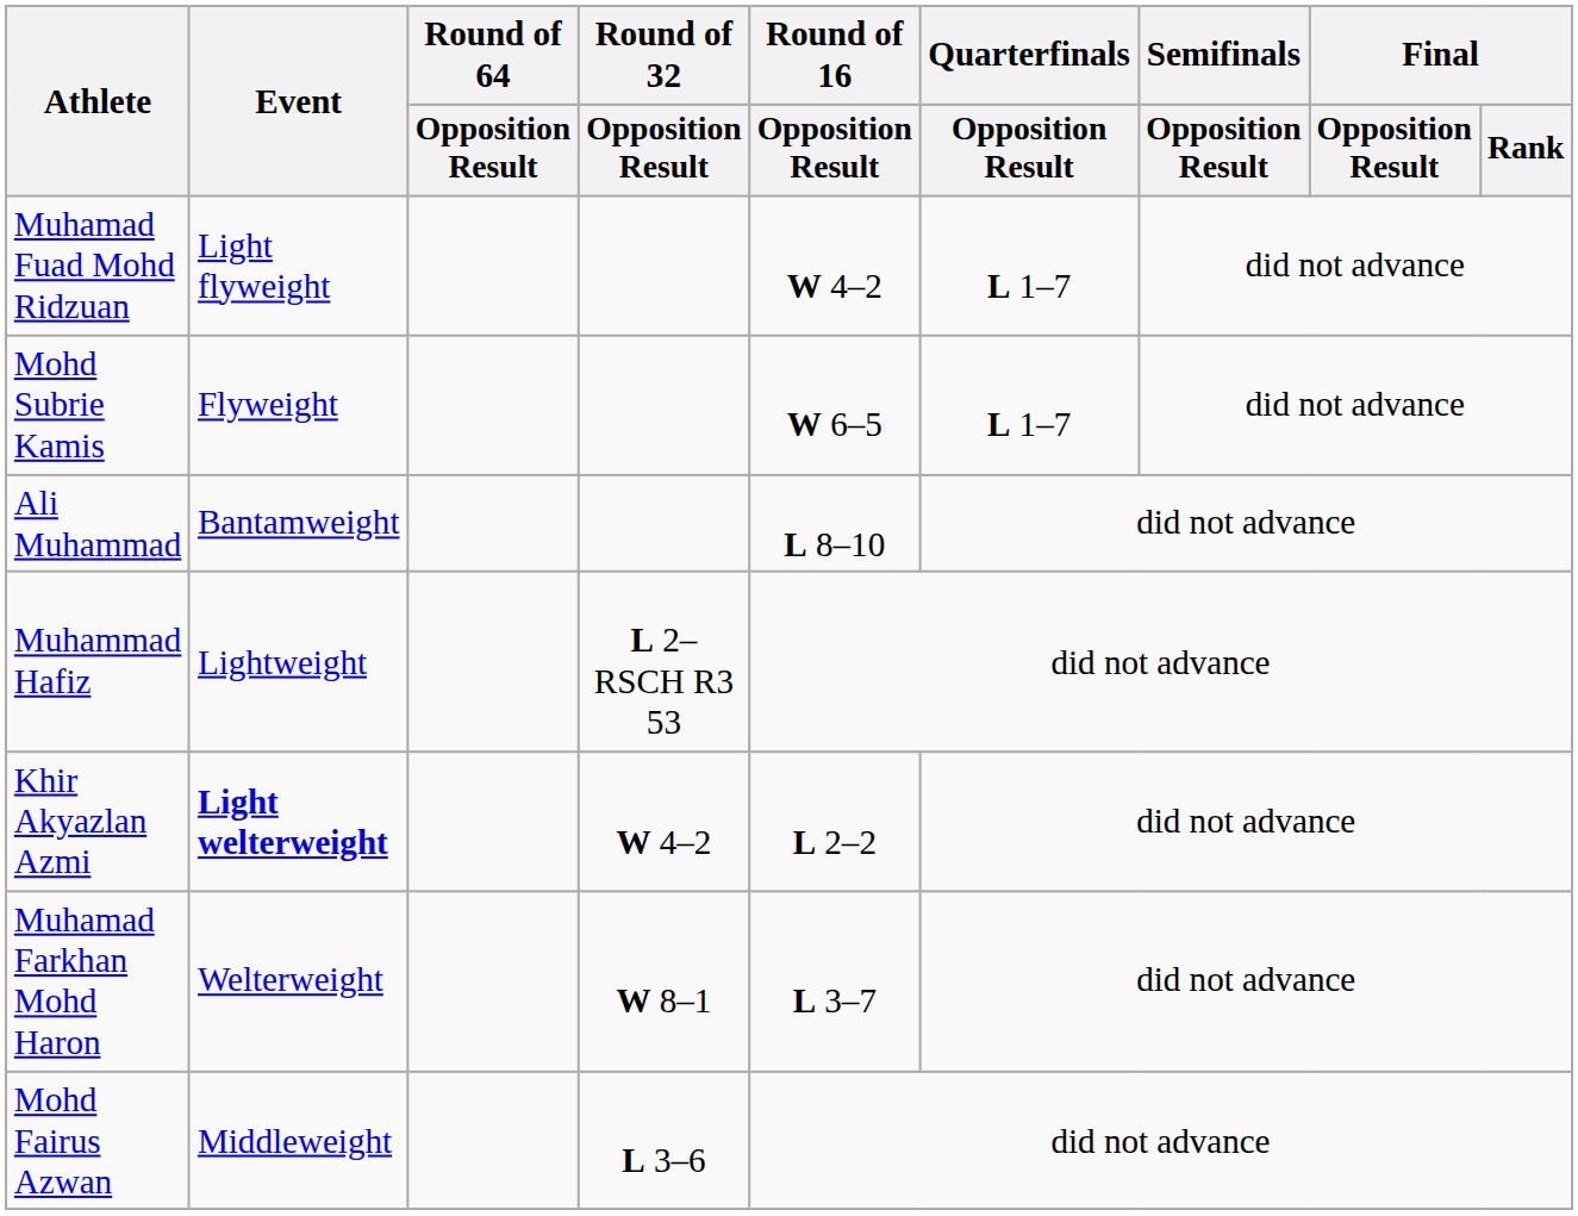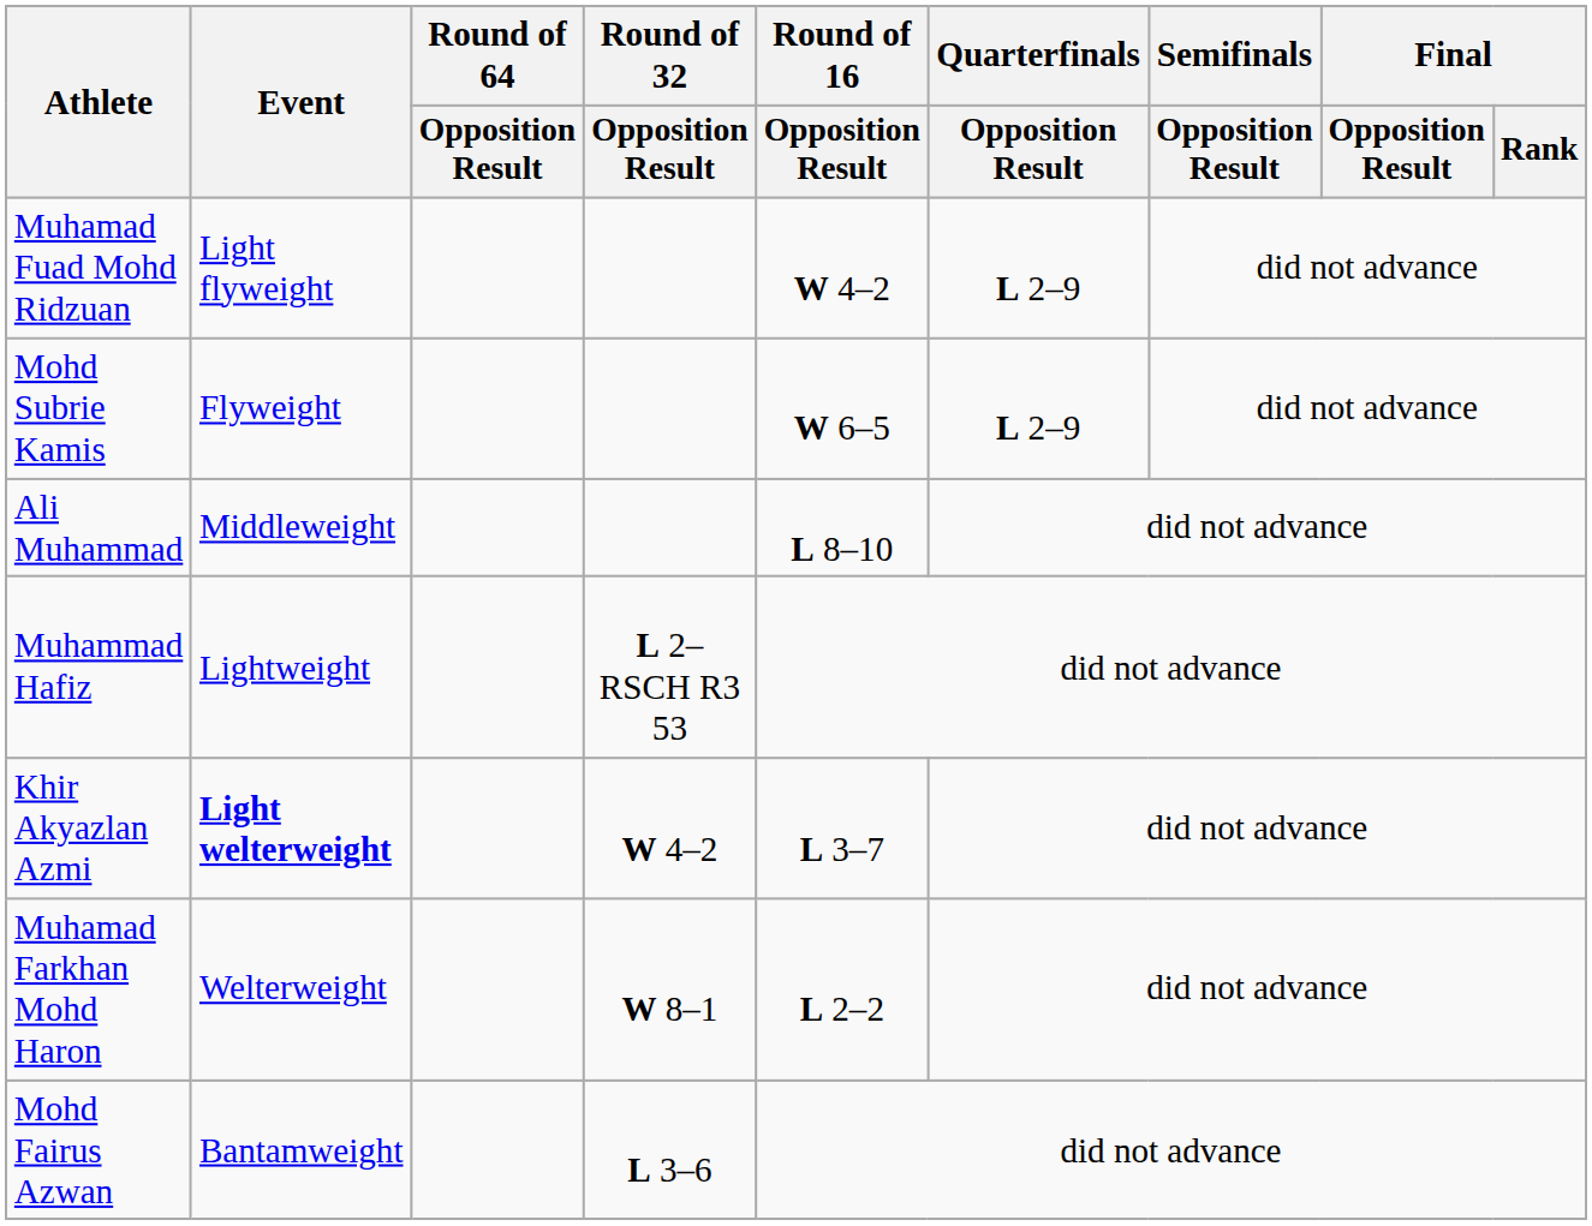Muhamad Fuad Mohd Ridzuan | Quarterfinals / Opposition Result: L 1–7 -> L 2–9
Mohd Subrie Kamis | Quarterfinals / Opposition Result: L 1–7 -> L 2–9
Ali Muhammad | Event: Bantamweight -> Middleweight
Khir Akyazlan Azmi | Round of 16 / Opposition Result: L 2–2 -> L 3–7
Muhamad Farkhan Mohd Haron | Round of 16 / Opposition Result: L 3–7 -> L 2–2
Mohd Fairus Azwan | Event: Middleweight -> Bantamweight
